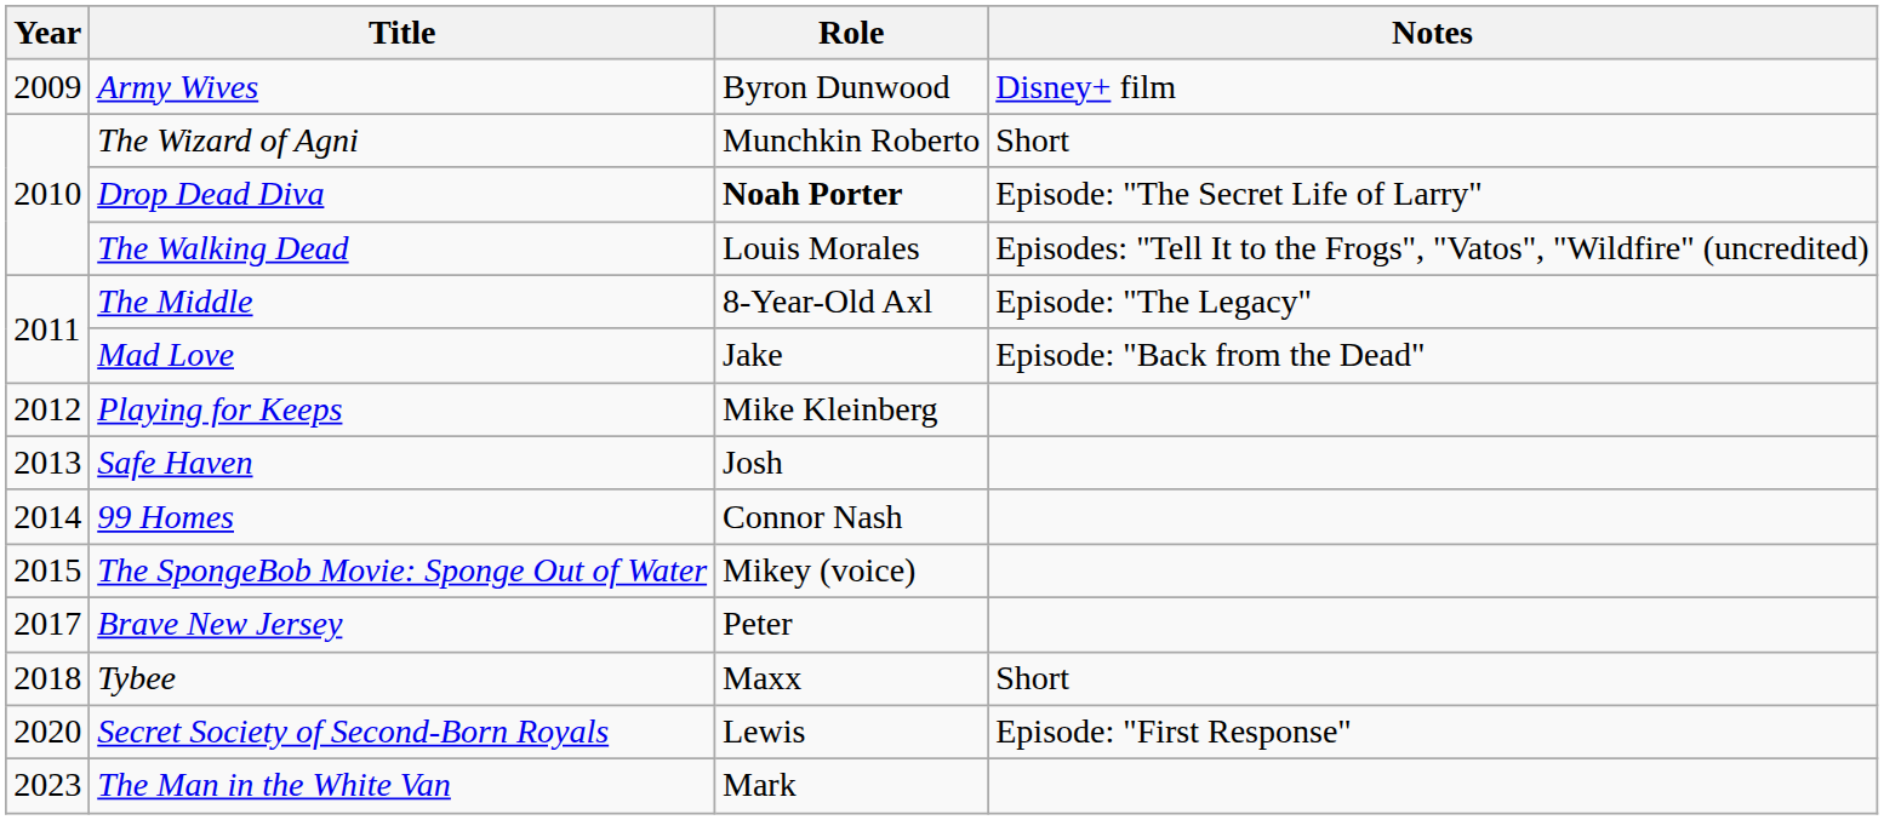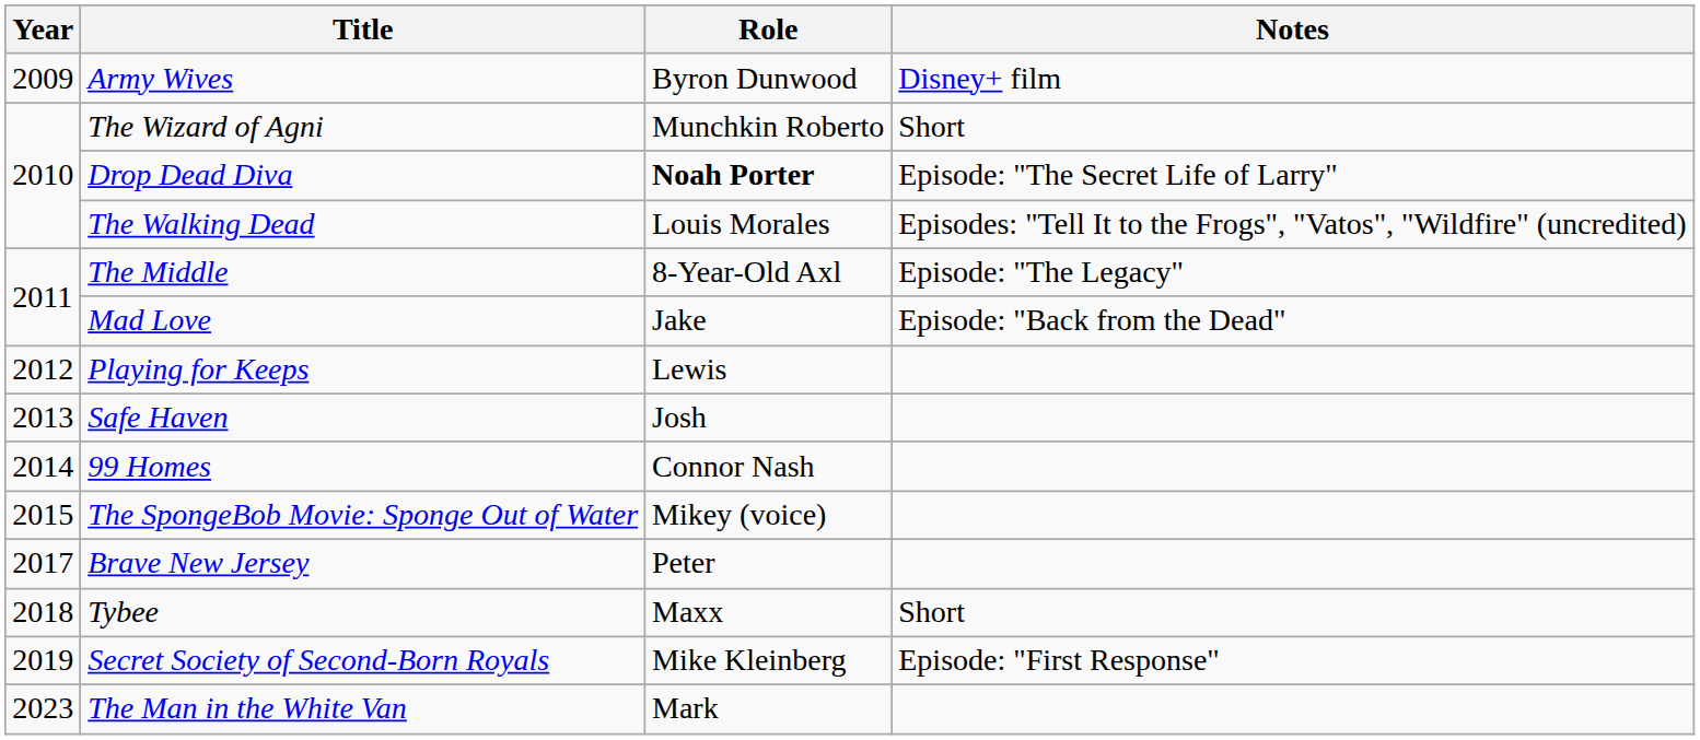Playing for Keeps | Role: Mike Kleinberg -> Lewis
Secret Society of Second-Born Royals | Year: 2020 -> 2019
Secret Society of Second-Born Royals | Role: Lewis -> Mike Kleinberg
